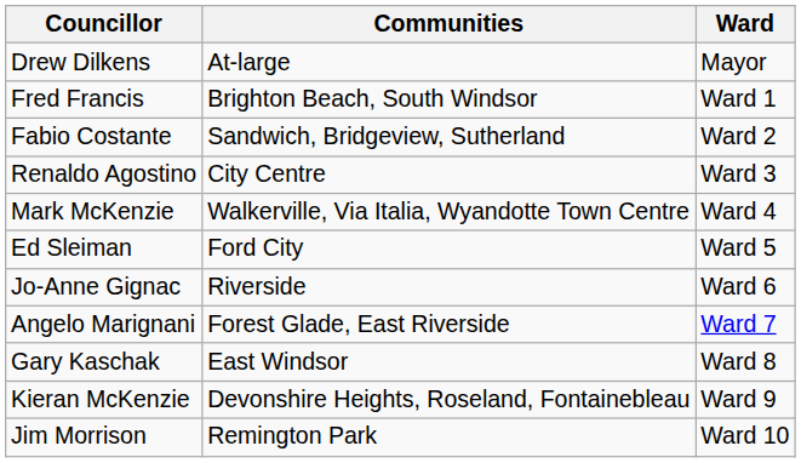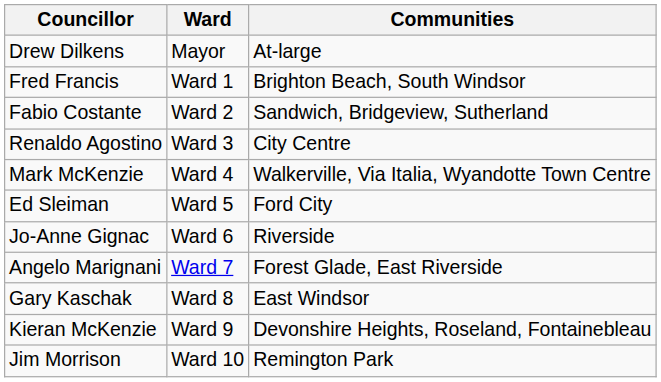columns swapped: Ward <-> Communities
